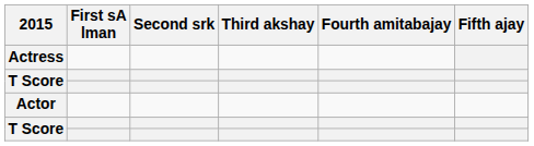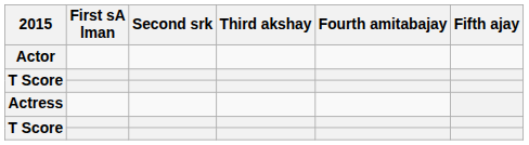rows swapped: Actor <-> Actress
